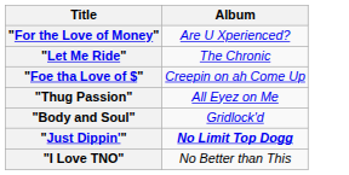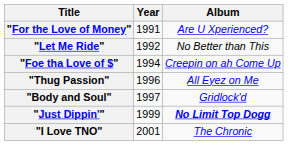+ column: Year | 1991 | 1992 | 1994 | 1996 | 1997 | 1999 | 2001
"Let Me Ride" | Album: The Chronic -> No Better than This
"I Love TNO" | Album: No Better than This -> The Chronic
